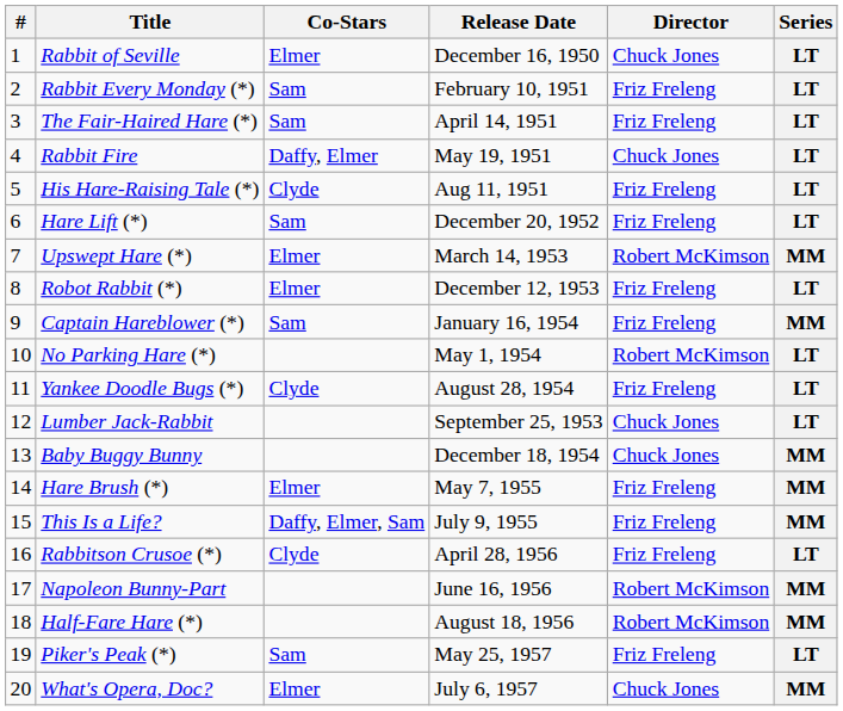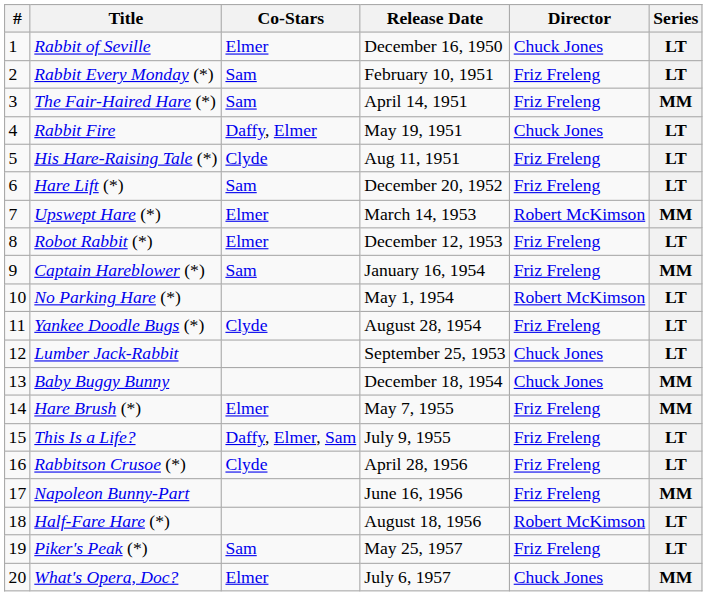The Fair-Haired Hare (*) | Series: LT -> MM
This Is a Life? | Series: MM -> LT
Napoleon Bunny-Part | Director: Robert McKimson -> Friz Freleng
Half-Fare Hare (*) | Series: MM -> LT
